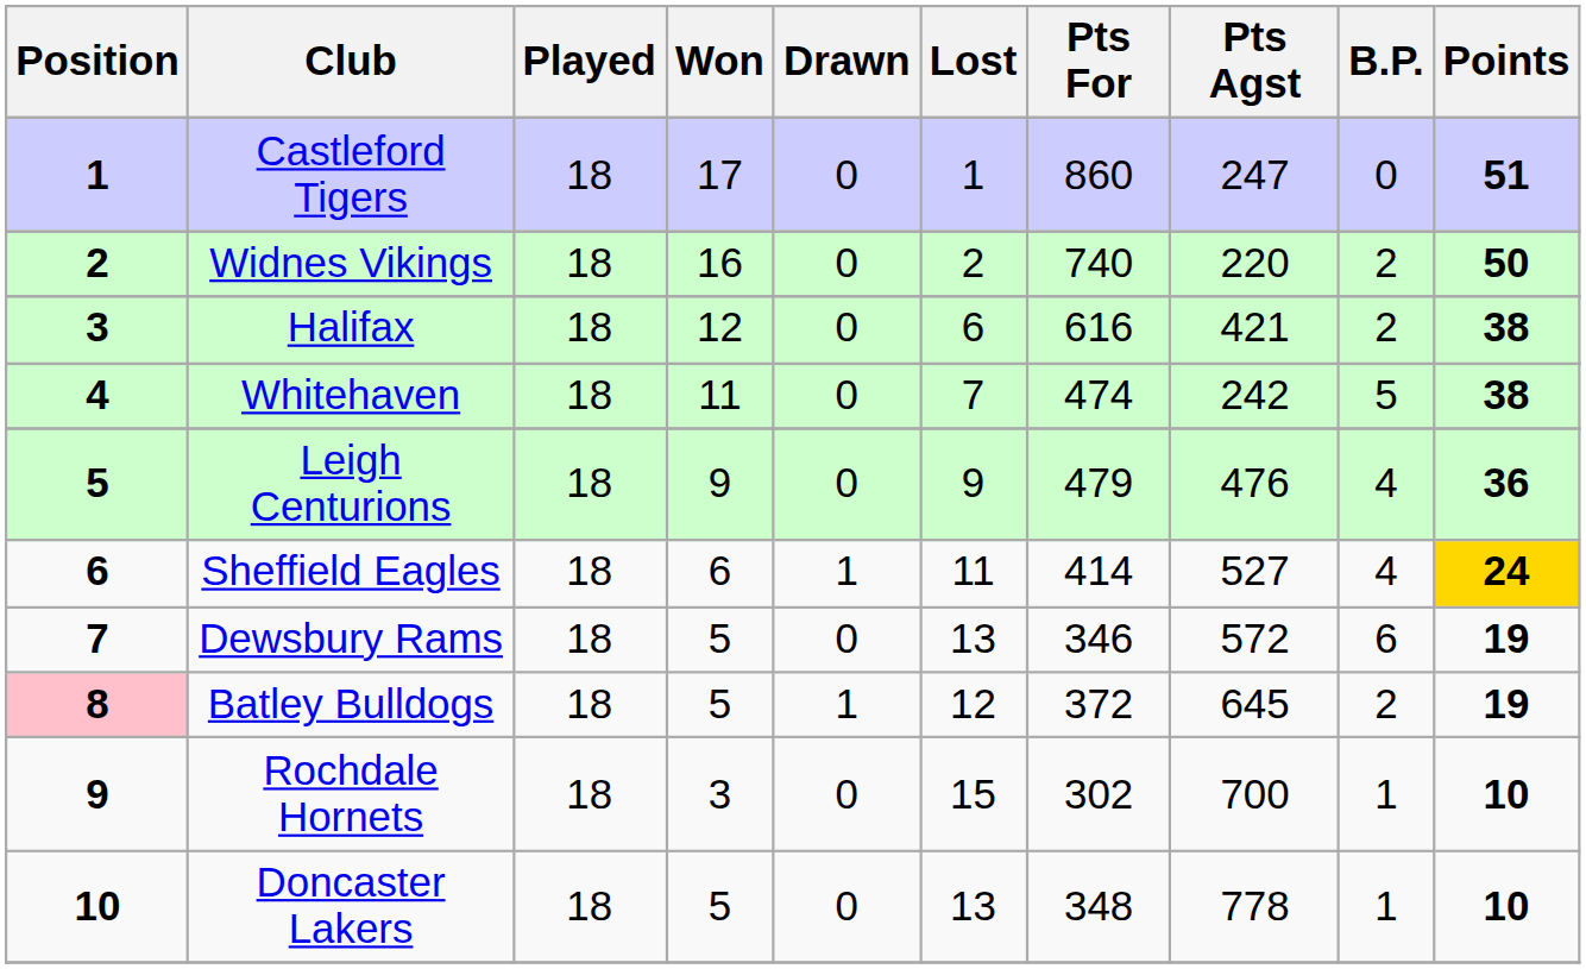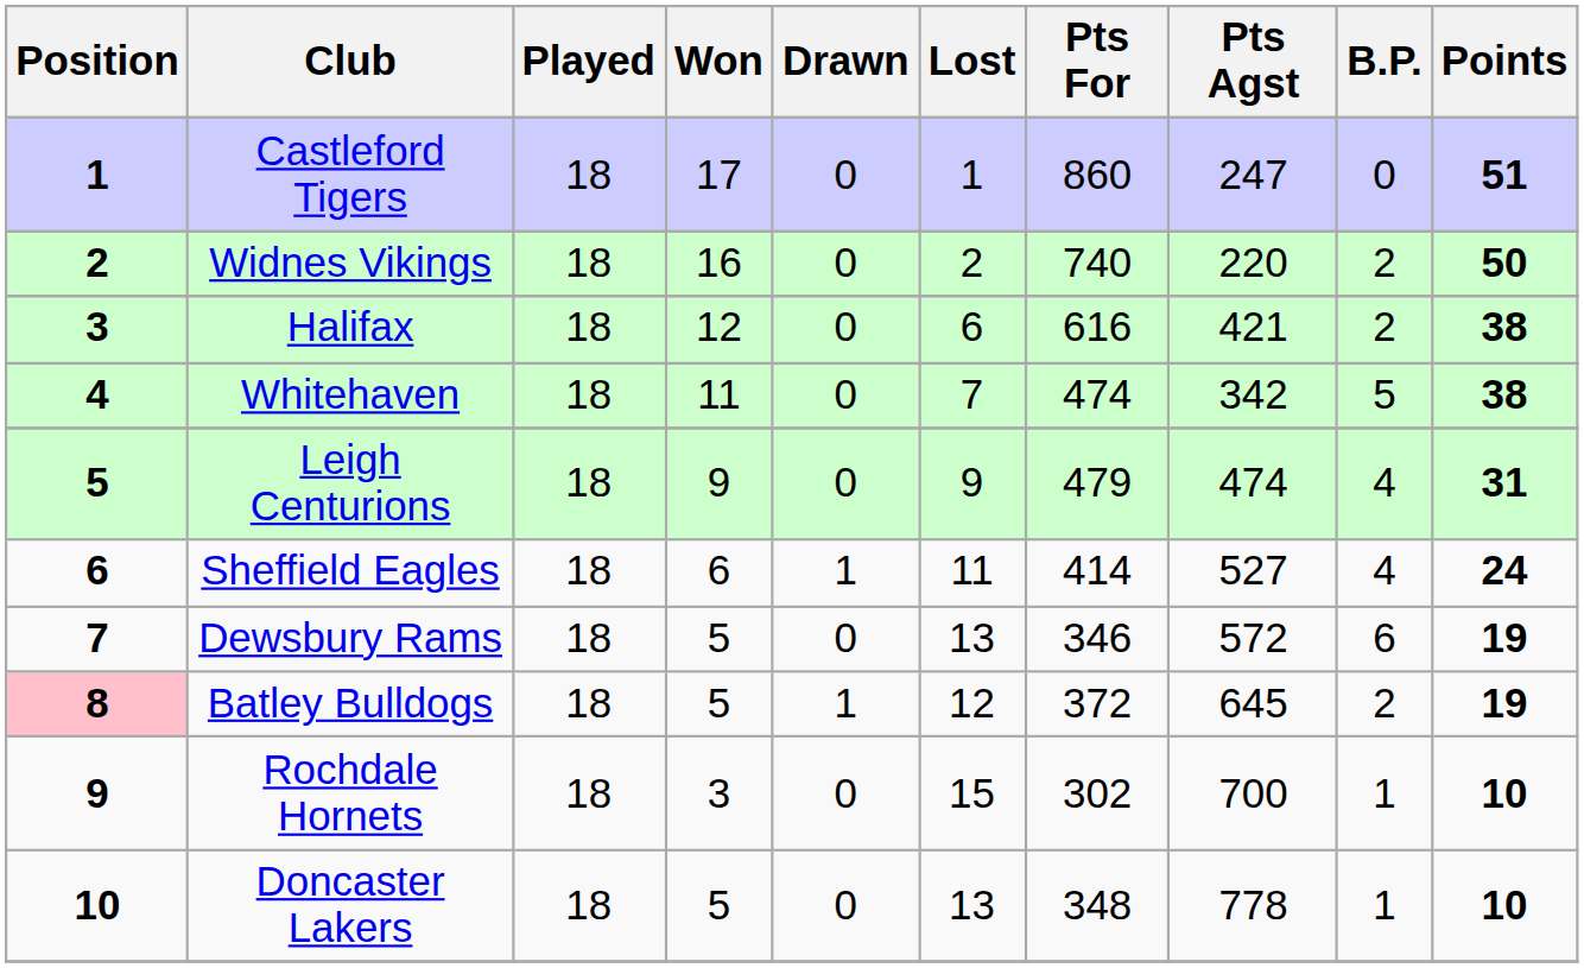Whitehaven | Pts Agst: 242 -> 342
Leigh Centurions | Pts Agst: 476 -> 474
Leigh Centurions | Points: 36 -> 31
Sheffield Eagles | Points: gold background -> no background
